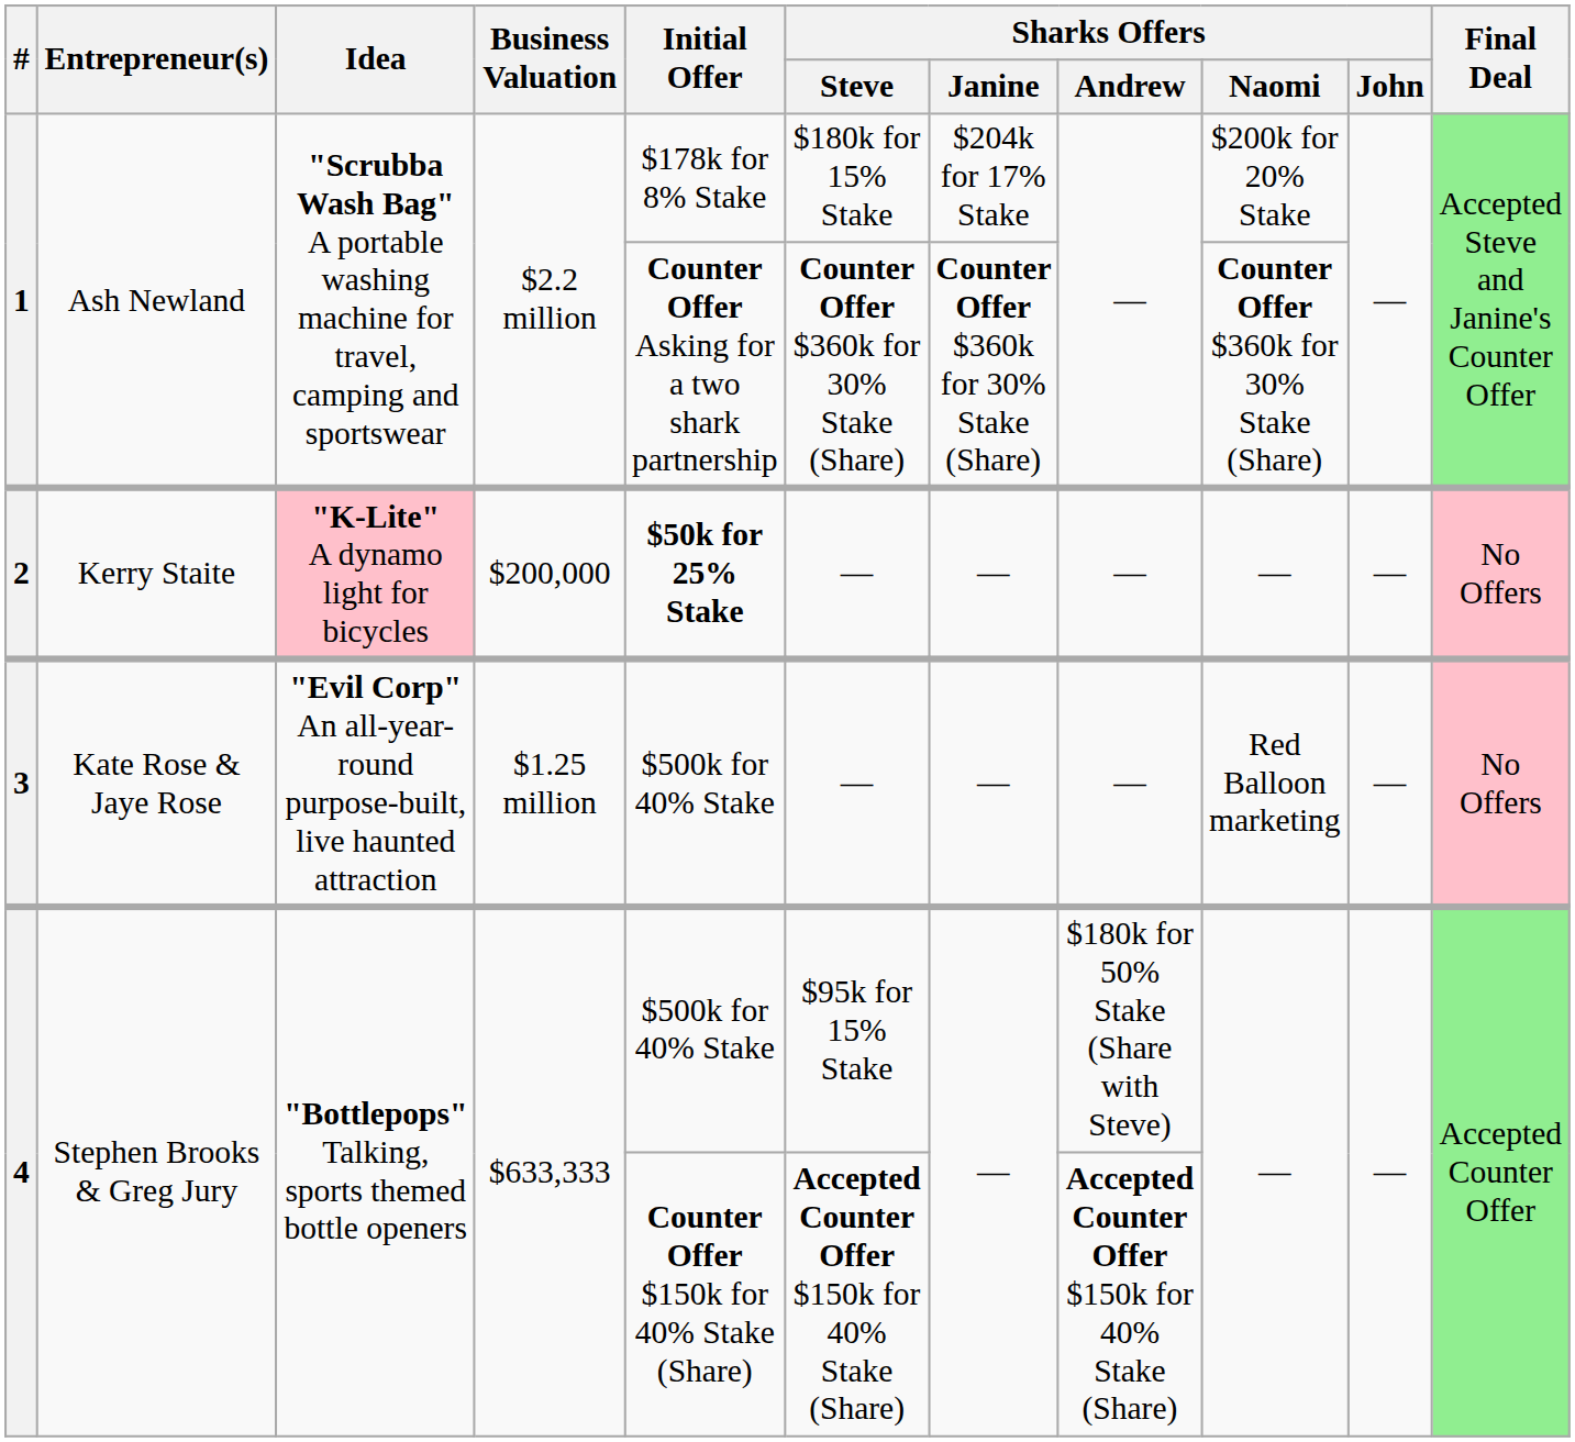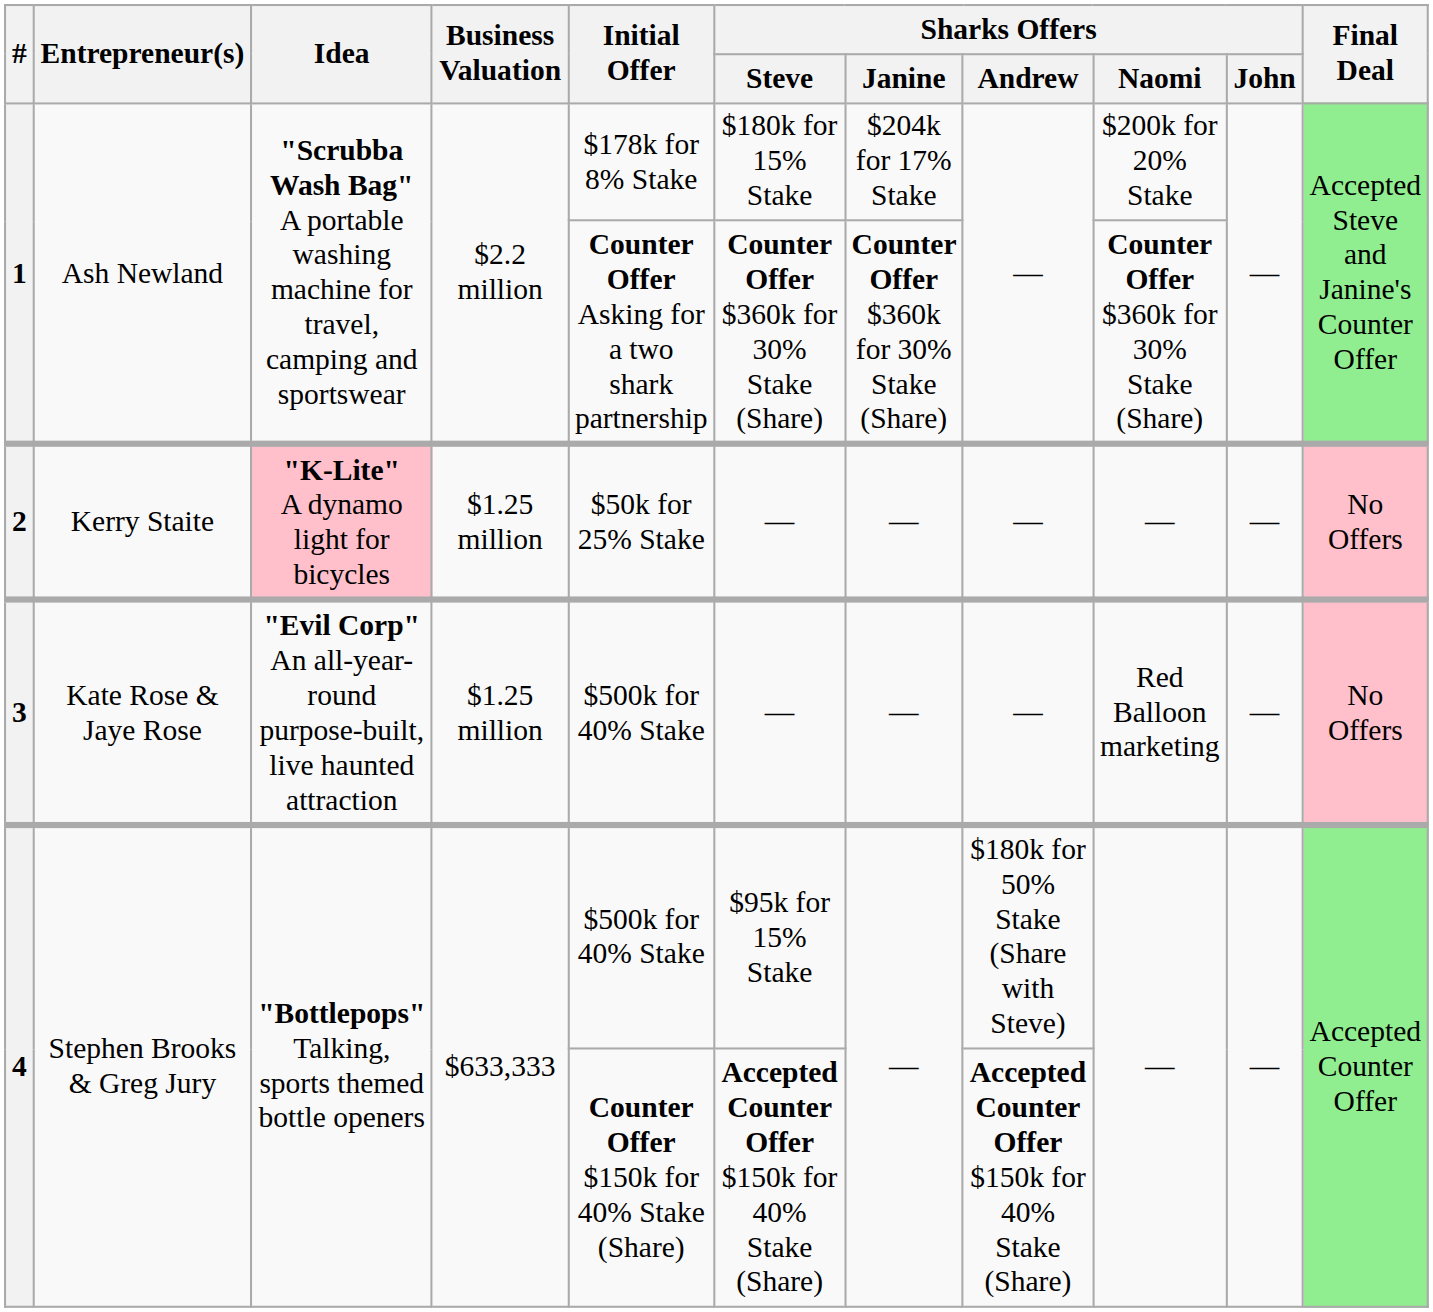2 | Business Valuation: $200,000 -> $1.25 million
2 | Initial Offer: bold -> normal
